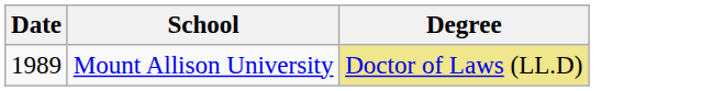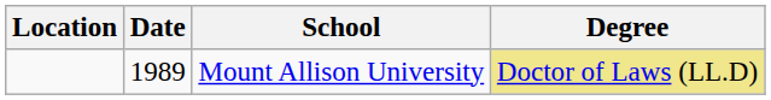+ column: Location
